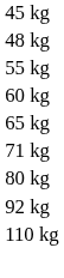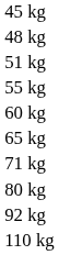+ row: 51 kg
